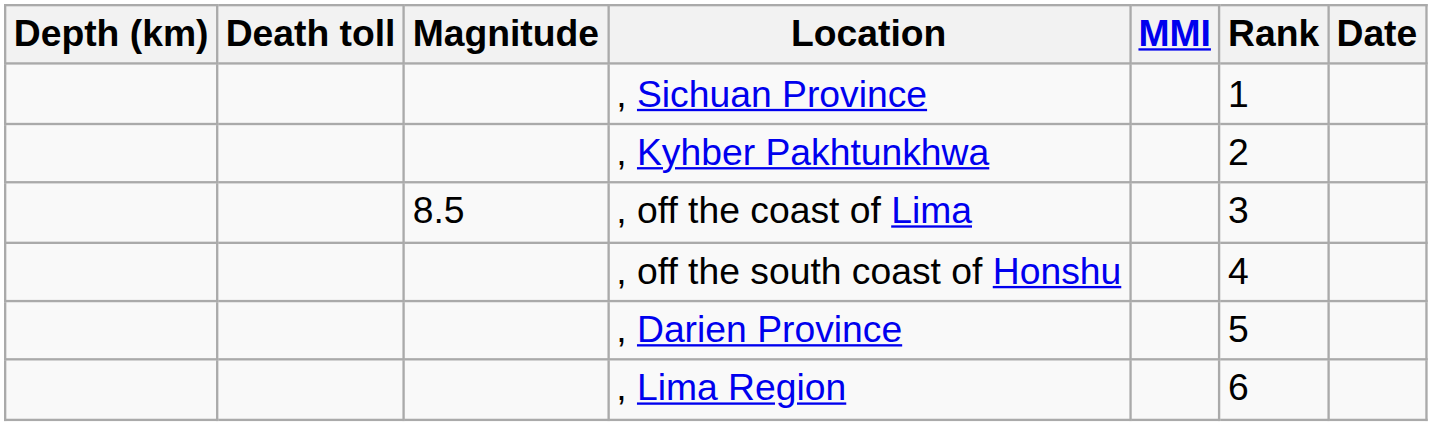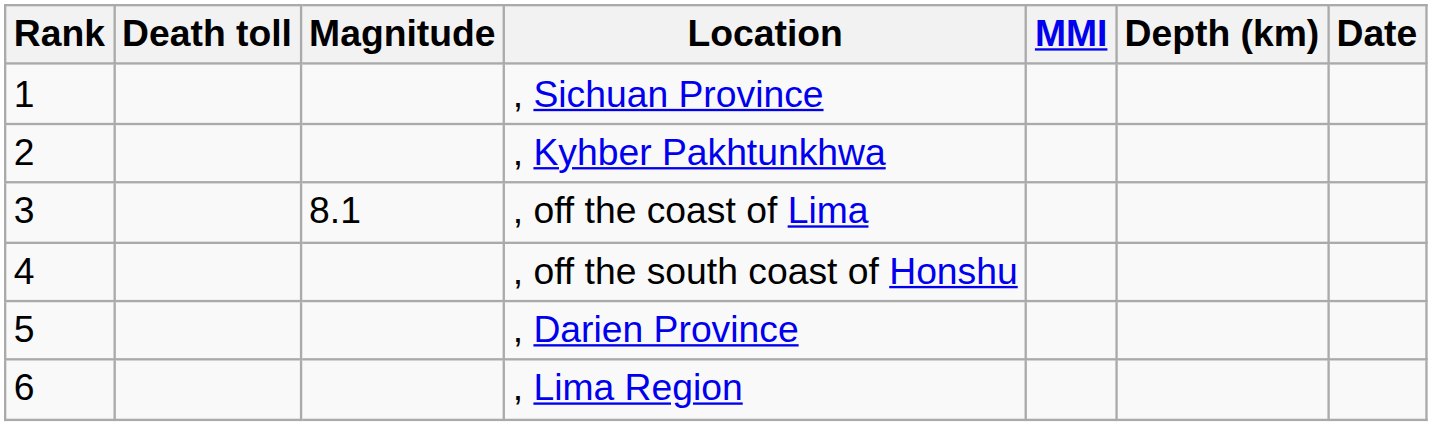columns swapped: Rank <-> Depth (km)
, off the coast of Lima | Magnitude: 8.5 -> 8.1
